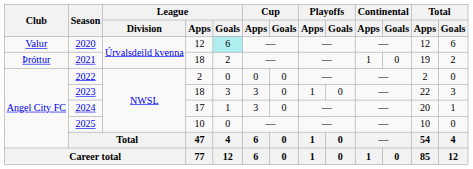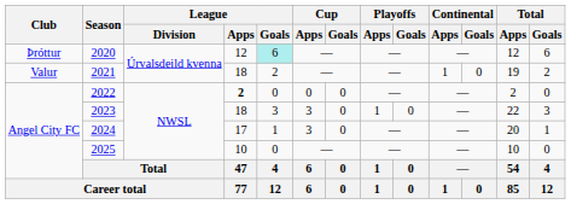2020 | Club: Valur -> Þróttur
2021 | Club: Þróttur -> Valur
2022 | League / Apps: normal -> bold
